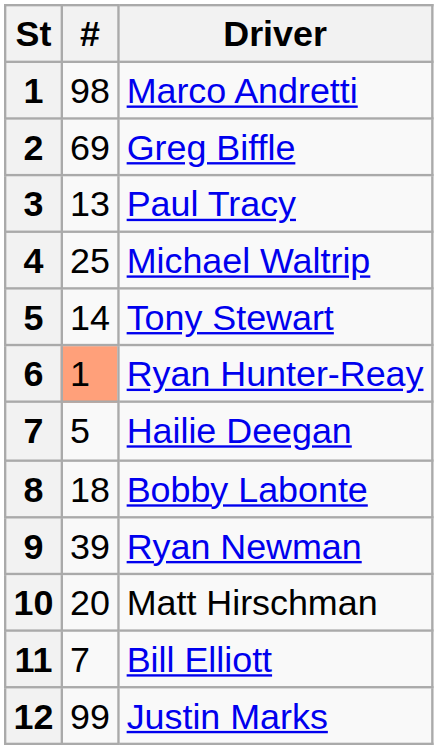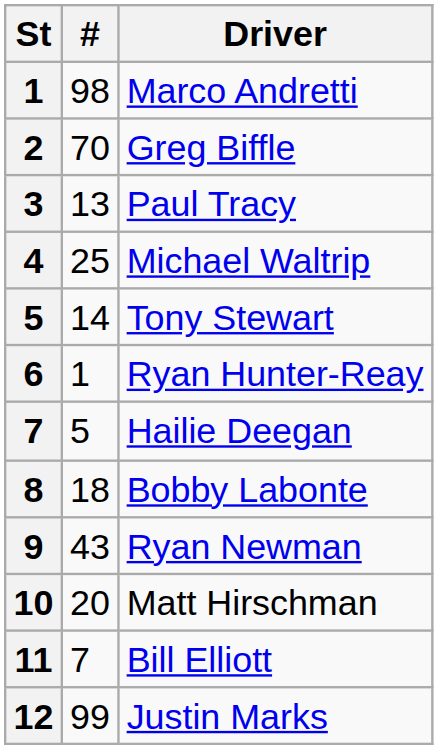Greg Biffle | #: 69 -> 70
Ryan Hunter-Reay | #: lightsalmon background -> no background
Ryan Newman | #: 39 -> 43
